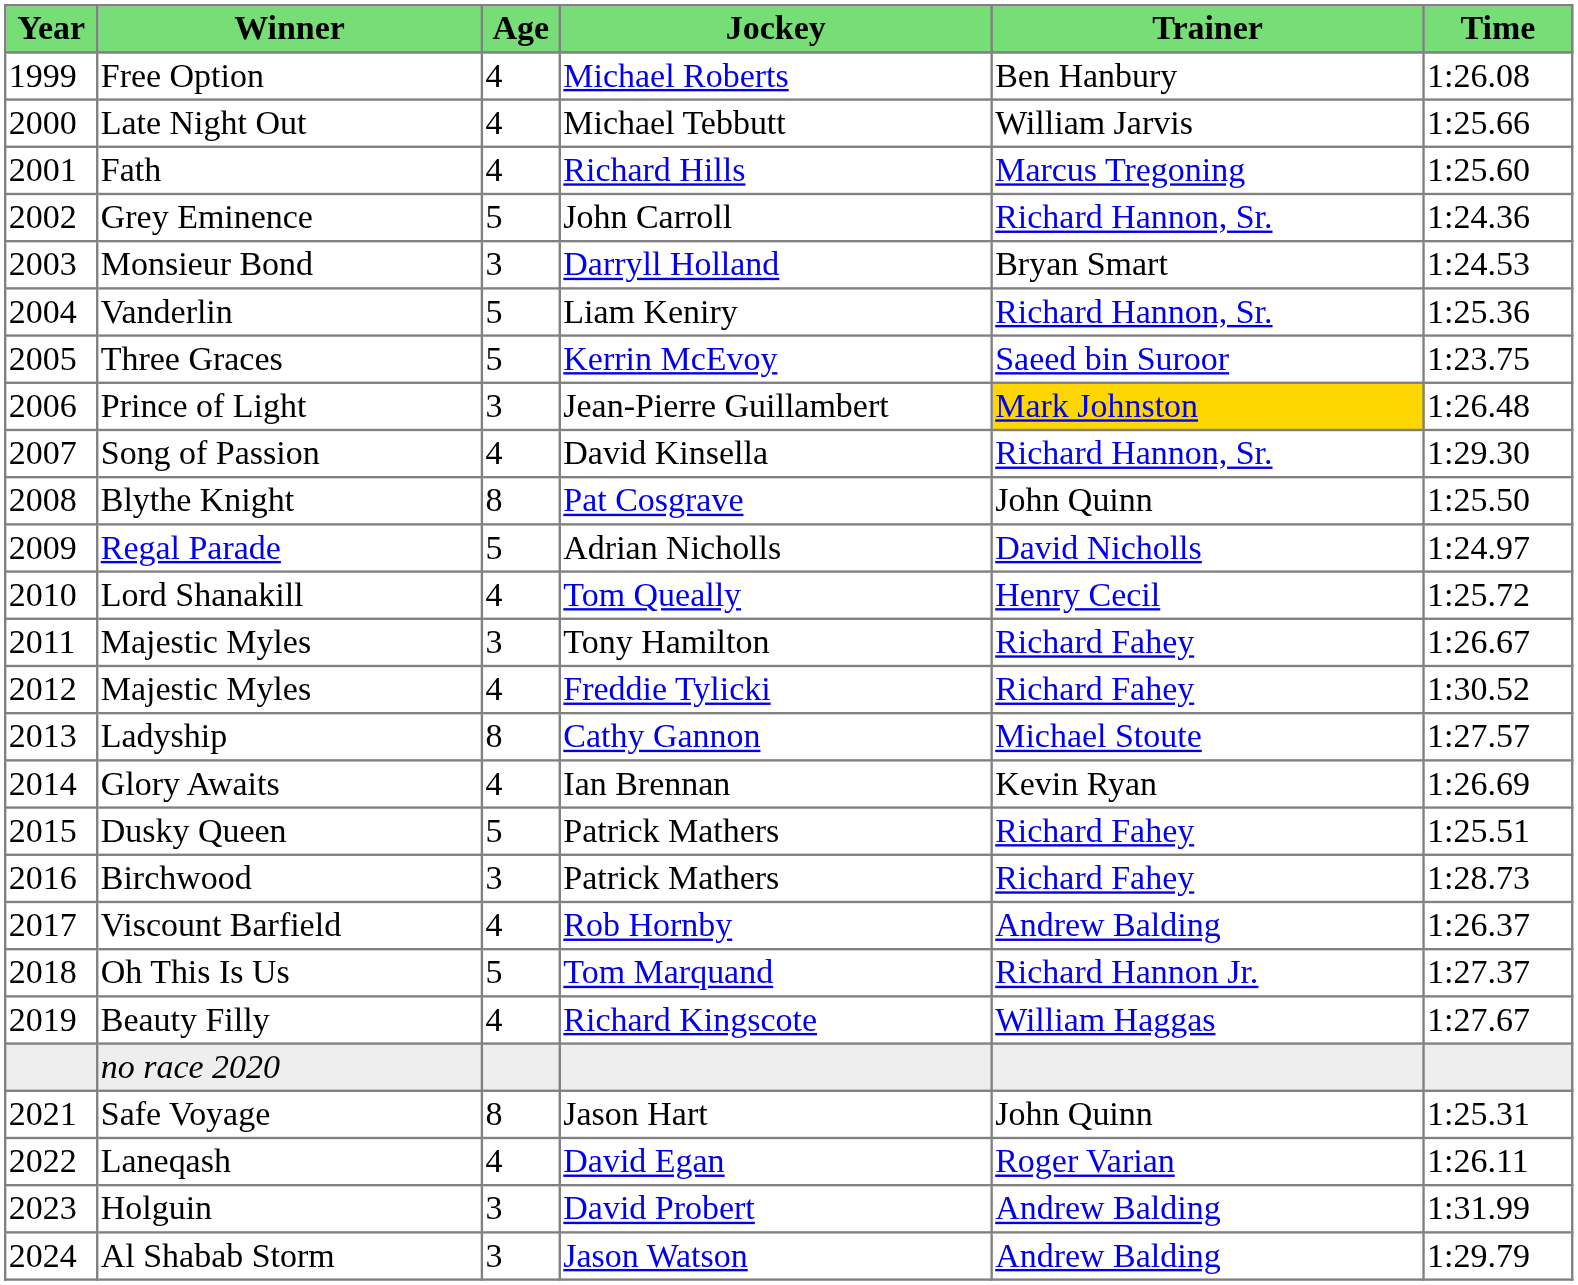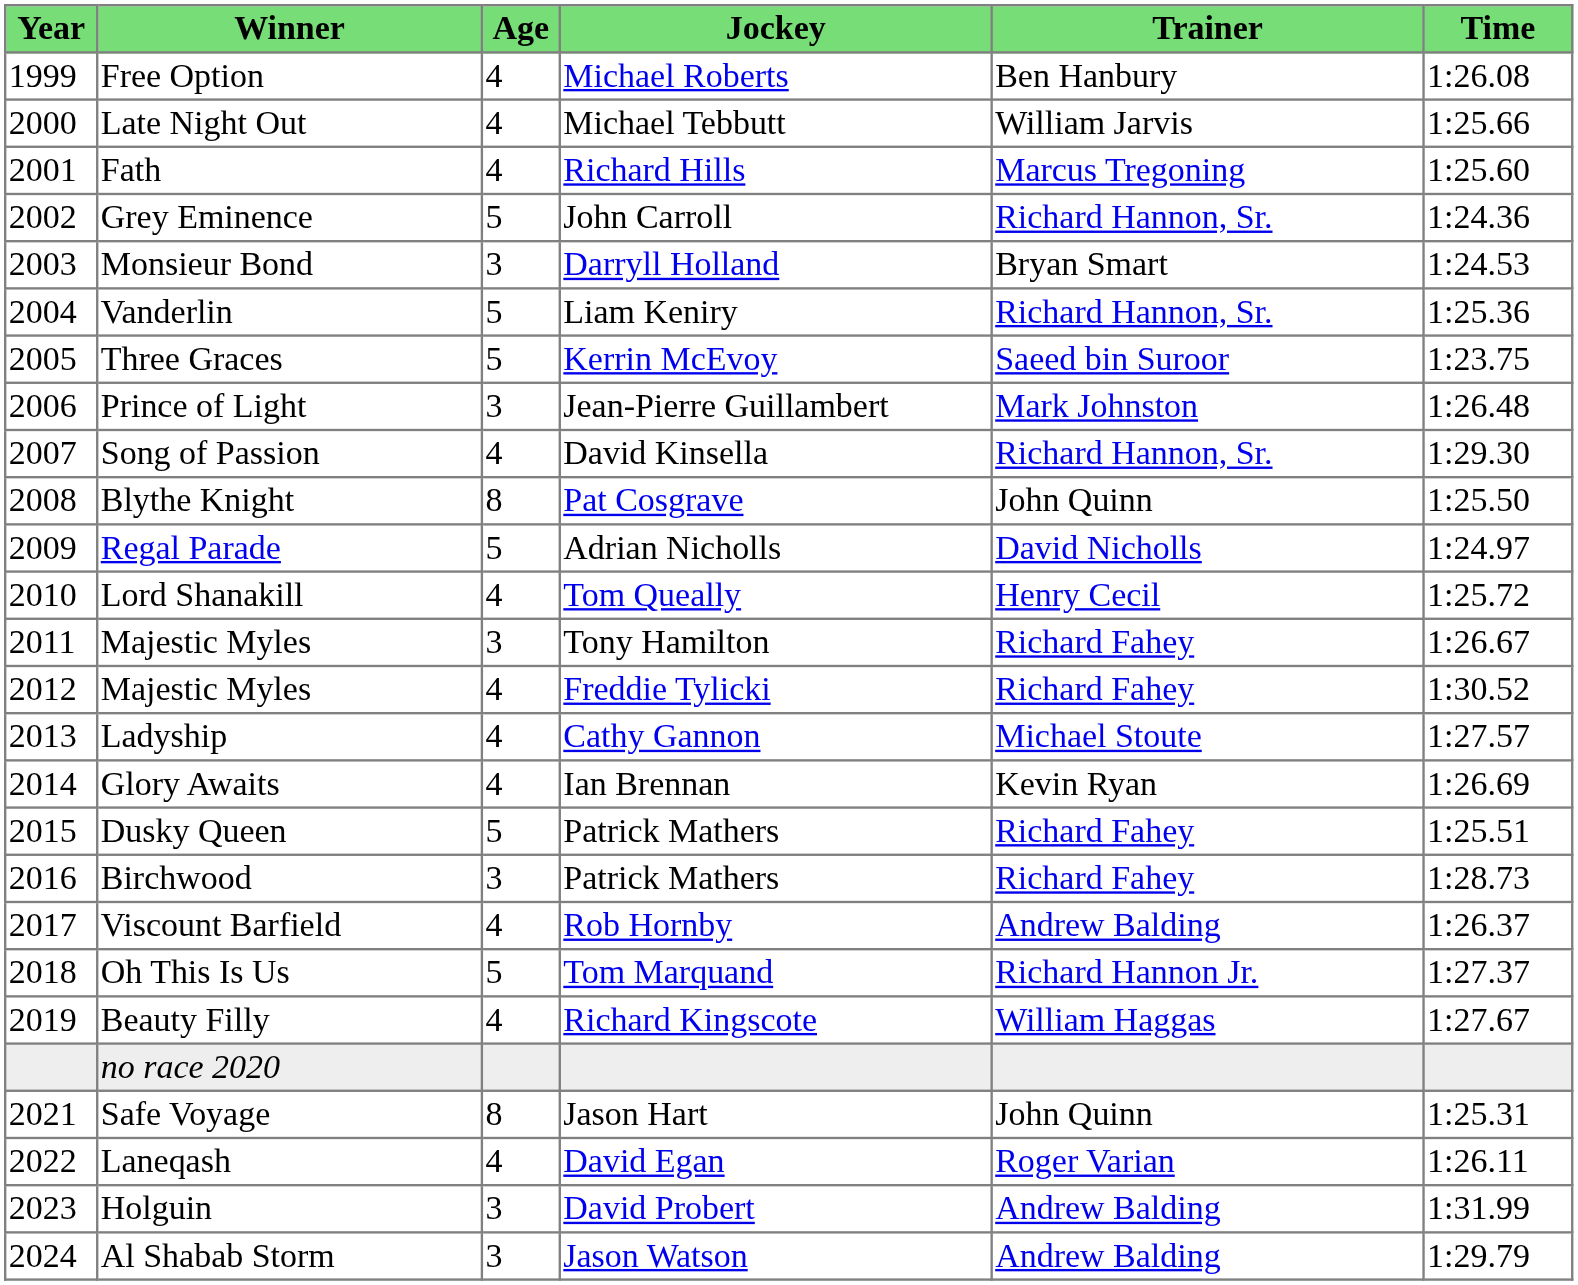Prince of Light | Trainer: gold background -> no background
Ladyship | Age: 8 -> 4
